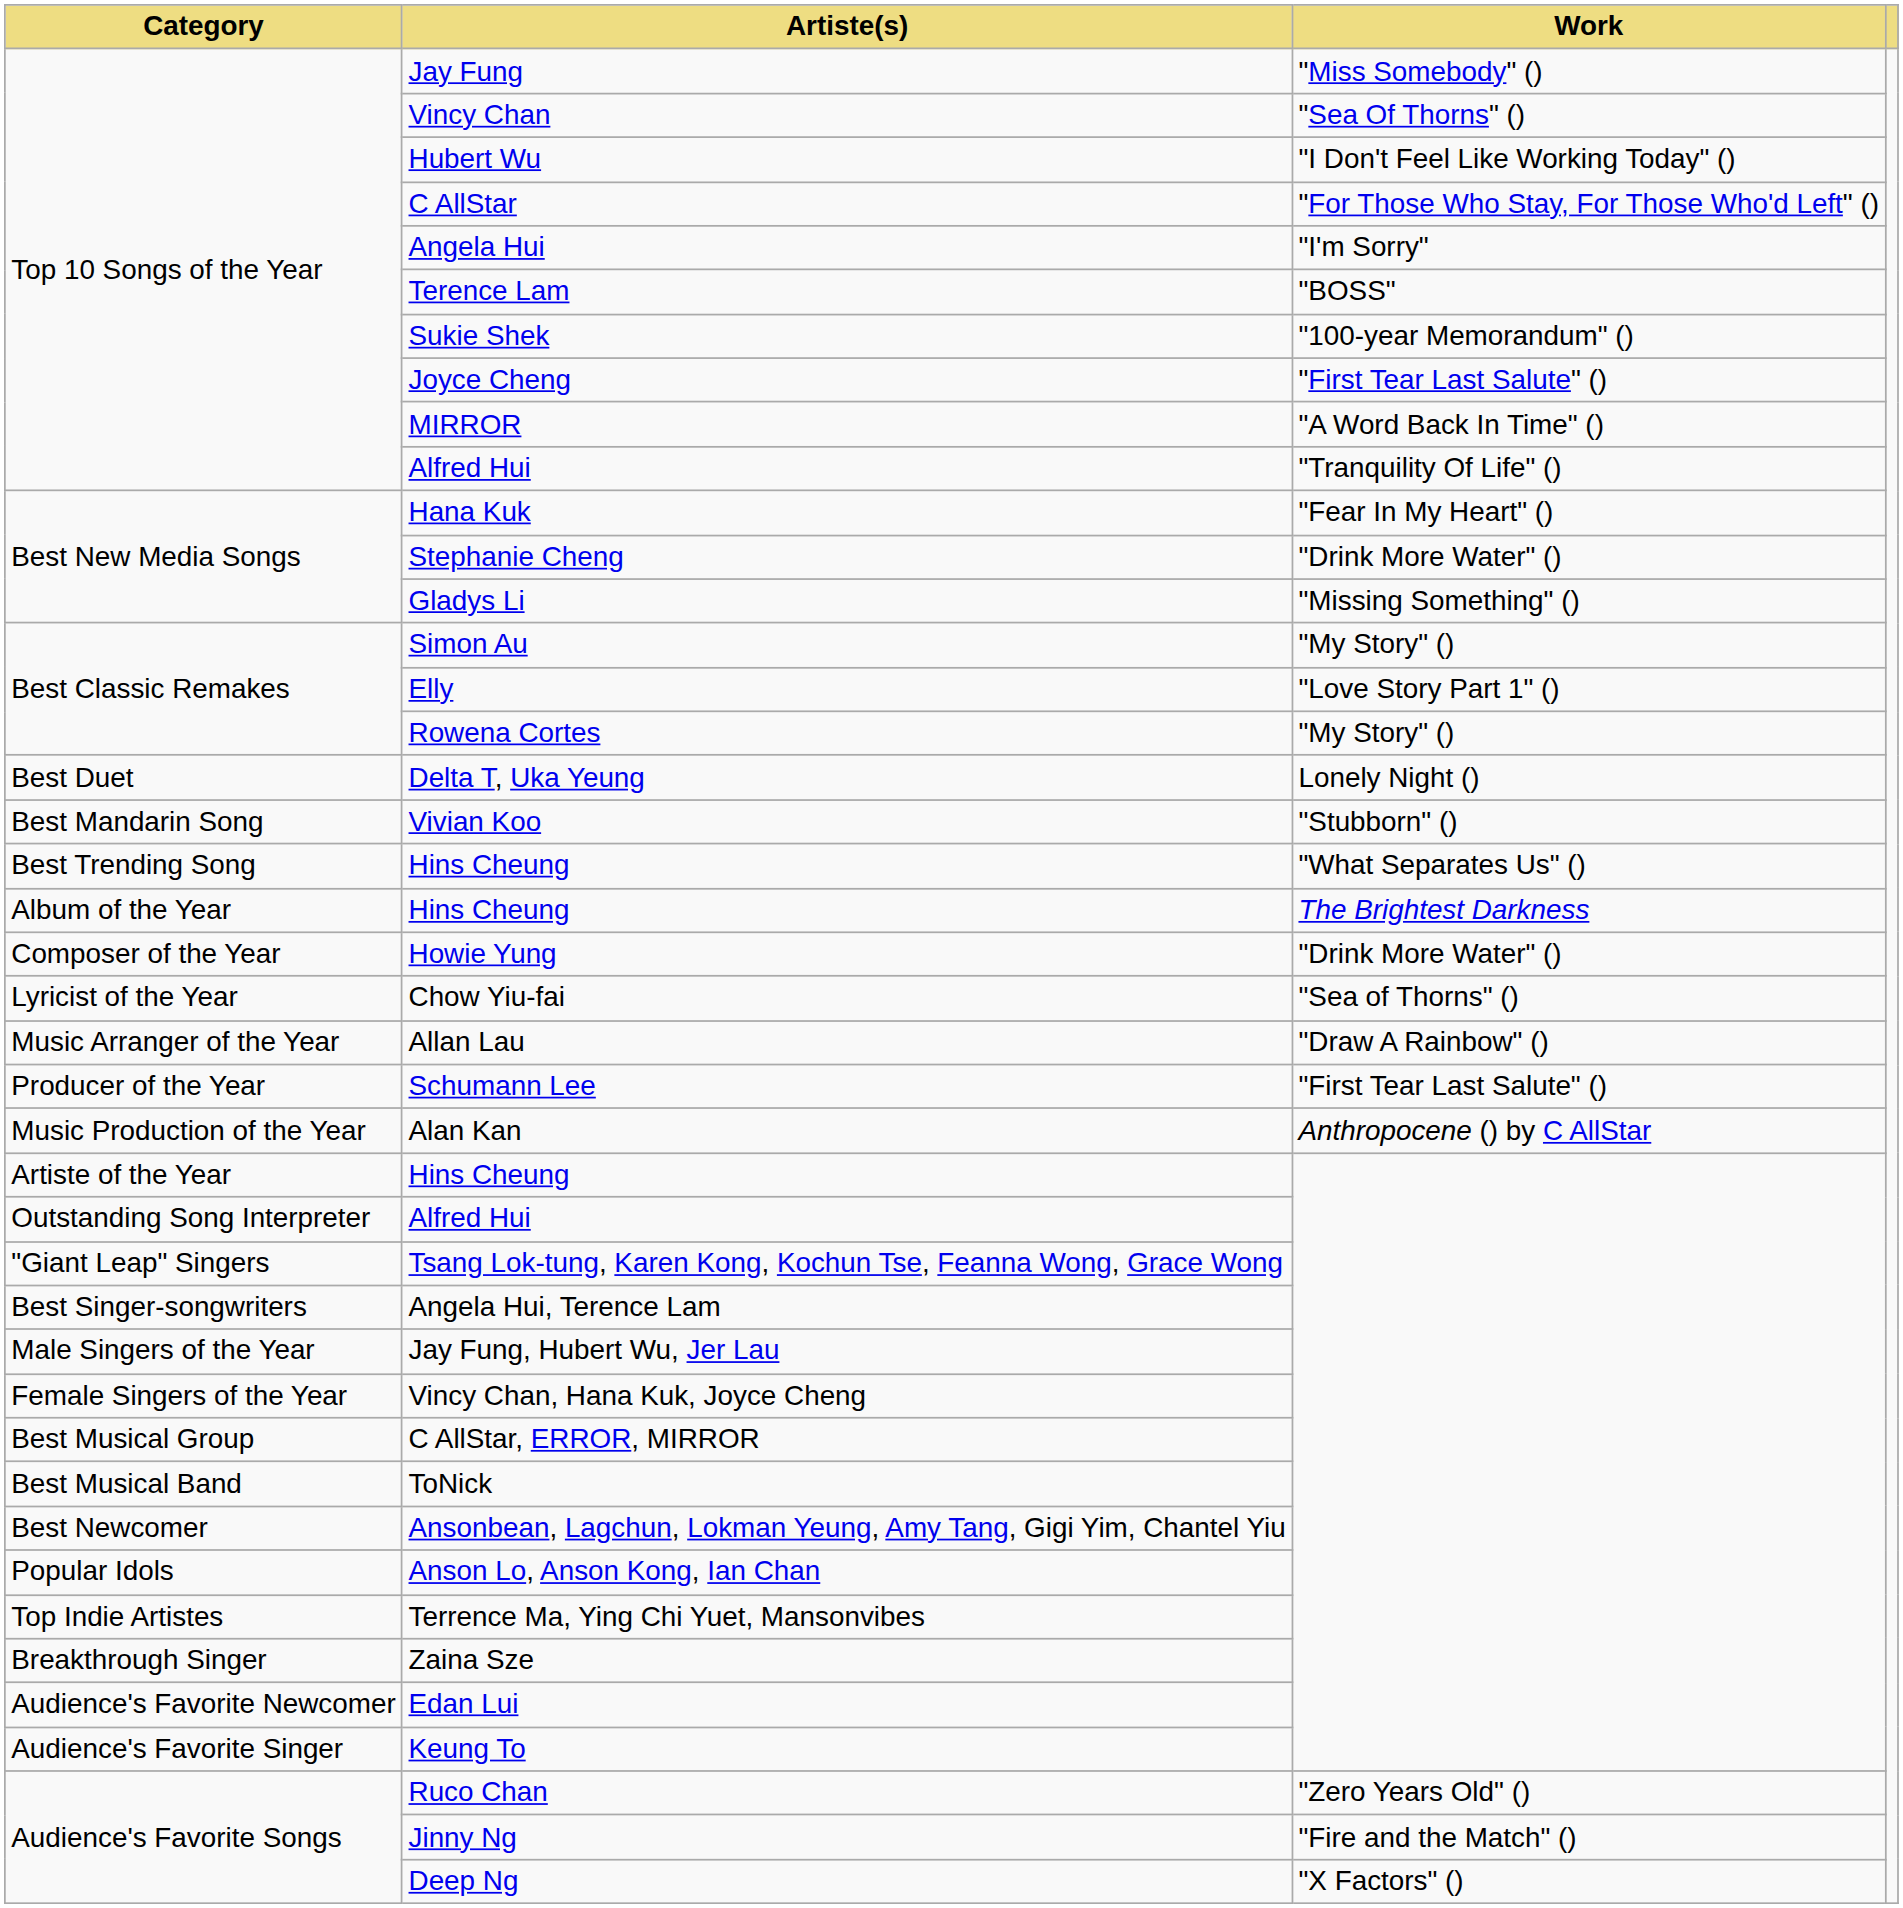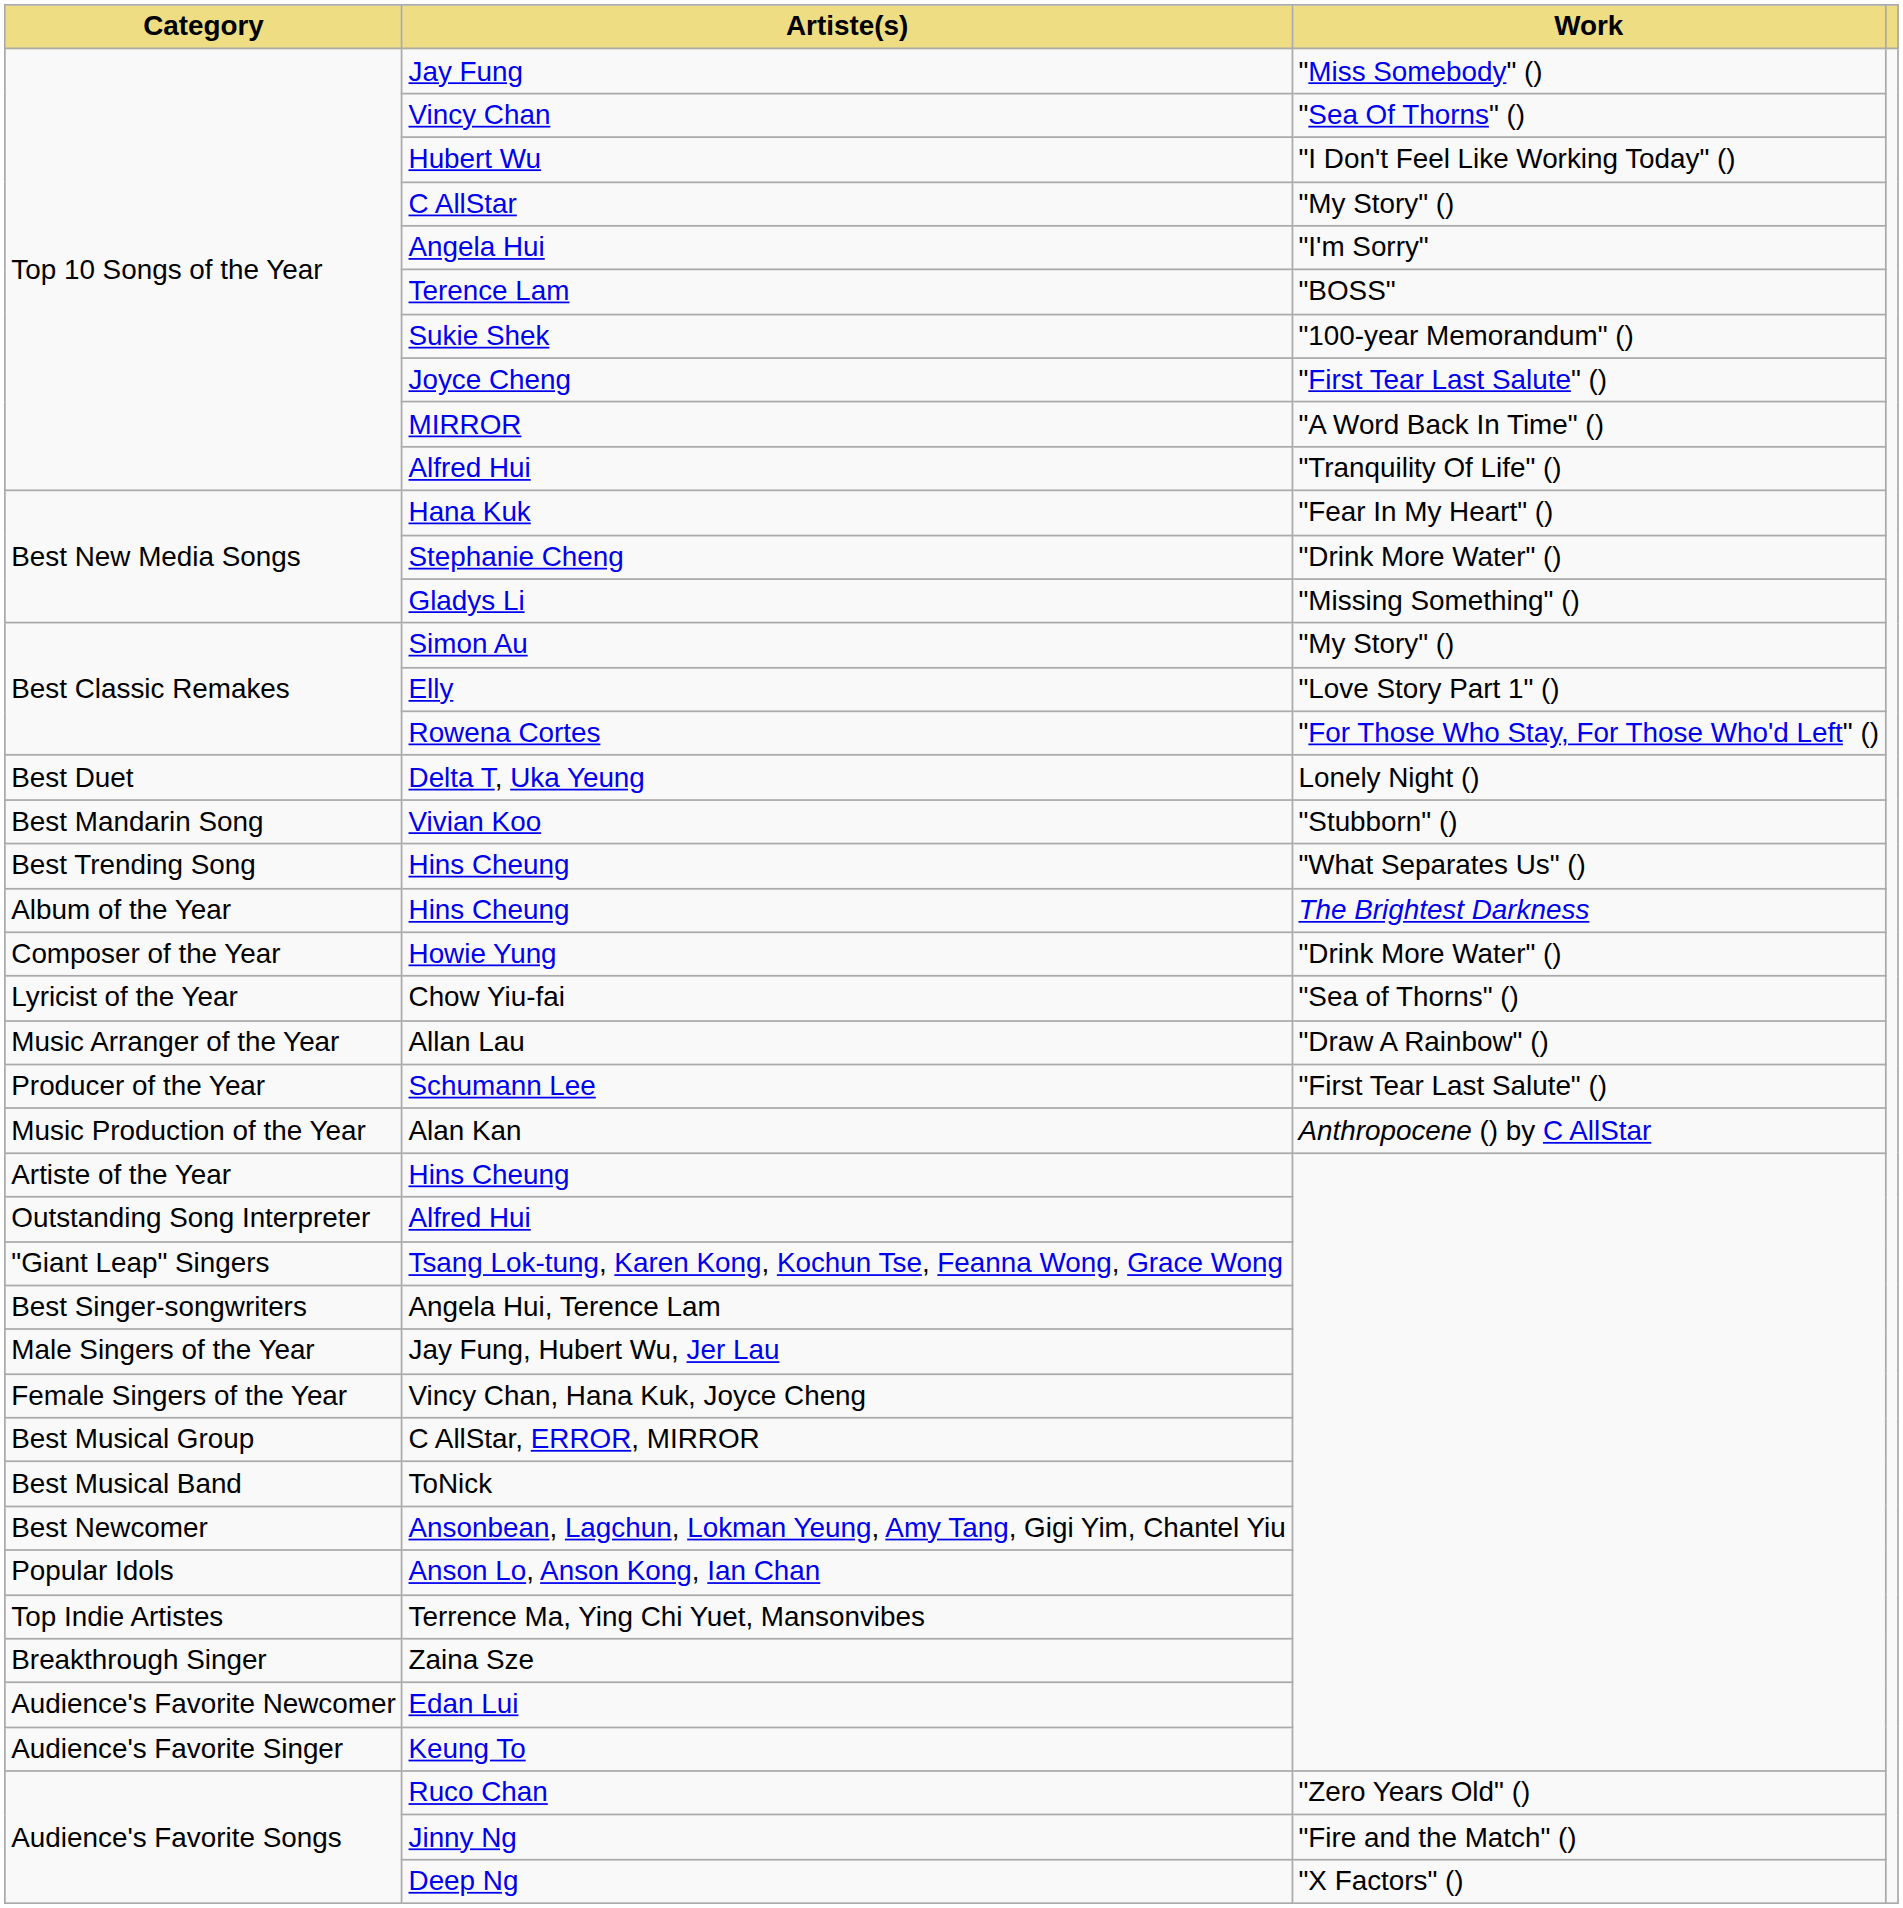C AllStar | Work: "For Those Who Stay, For Those Who'd Left" () -> "My Story" ()
Rowena Cortes | Work: "My Story" () -> "For Those Who Stay, For Those Who'd Left" ()
